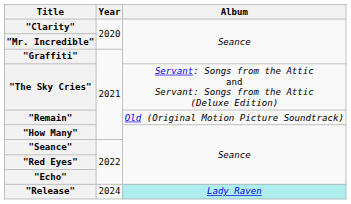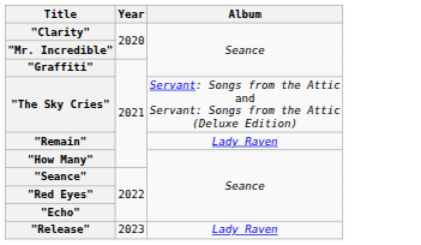"Remain" | Album: Old (Original Motion Picture Soundtrack) -> Lady Raven
"Release" | Year: 2024 -> 2023
"Release" | Album: paleturquoise background -> no background
